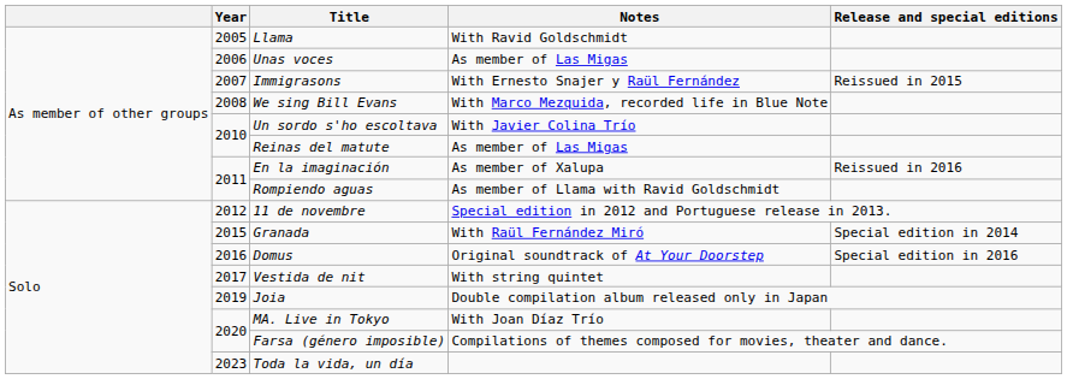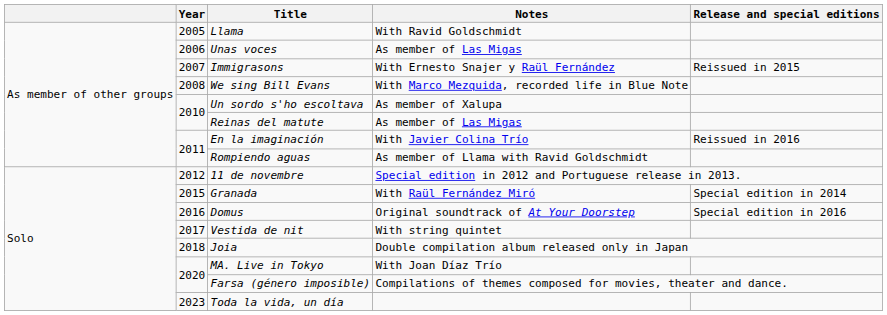Un sordo s'ho escoltava | Notes: With Javier Colina Trío -> As member of Xalupa
En la imaginación | Notes: As member of Xalupa -> With Javier Colina Trío
Joia | Year: 2019 -> 2018
